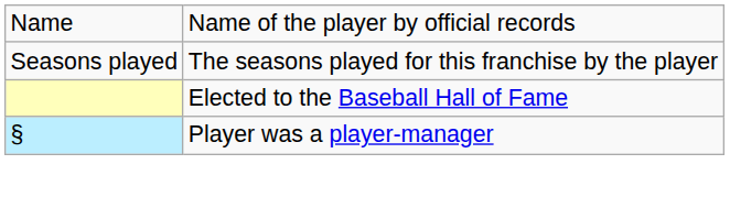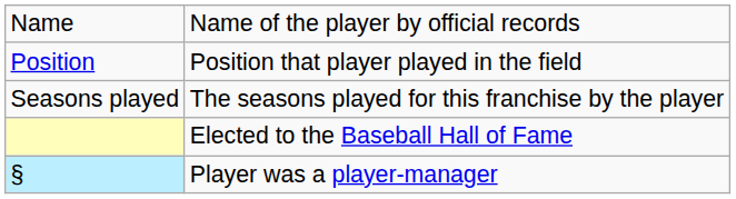+ row: Position | Position that player played in the field
